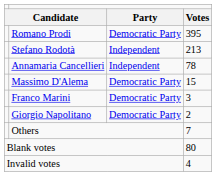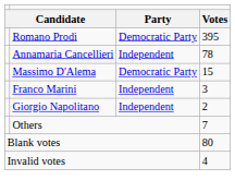- row: Stefano Rodotà | Independent | 213
Franco Marini | column 3: Democratic Party -> Independent
Giorgio Napolitano | column 3: Democratic Party -> Independent
